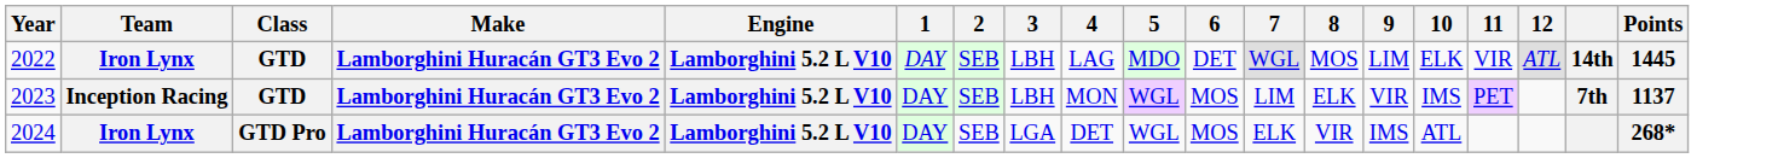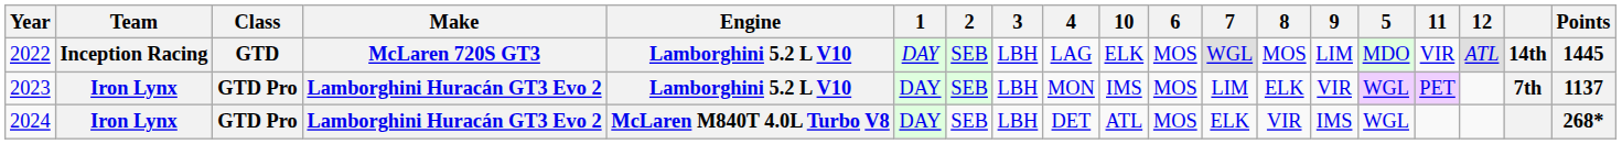columns swapped: 5 <-> 10
2022 | Team: Iron Lynx -> Inception Racing
2022 | Make: Lamborghini Huracán GT3 Evo 2 -> McLaren 720S GT3
2022 | 6: DET -> MOS
2023 | Team: Inception Racing -> Iron Lynx
2023 | Class: GTD -> GTD Pro
2024 | Engine: Lamborghini 5.2 L V10 -> McLaren M840T 4.0L Turbo V8
2024 | 3: LGA -> LBH
